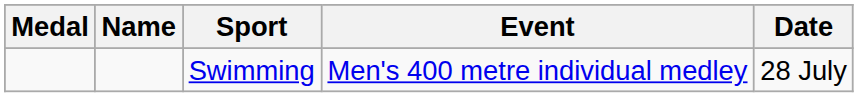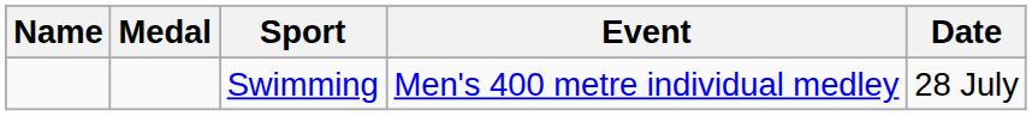columns swapped: Medal <-> Name
